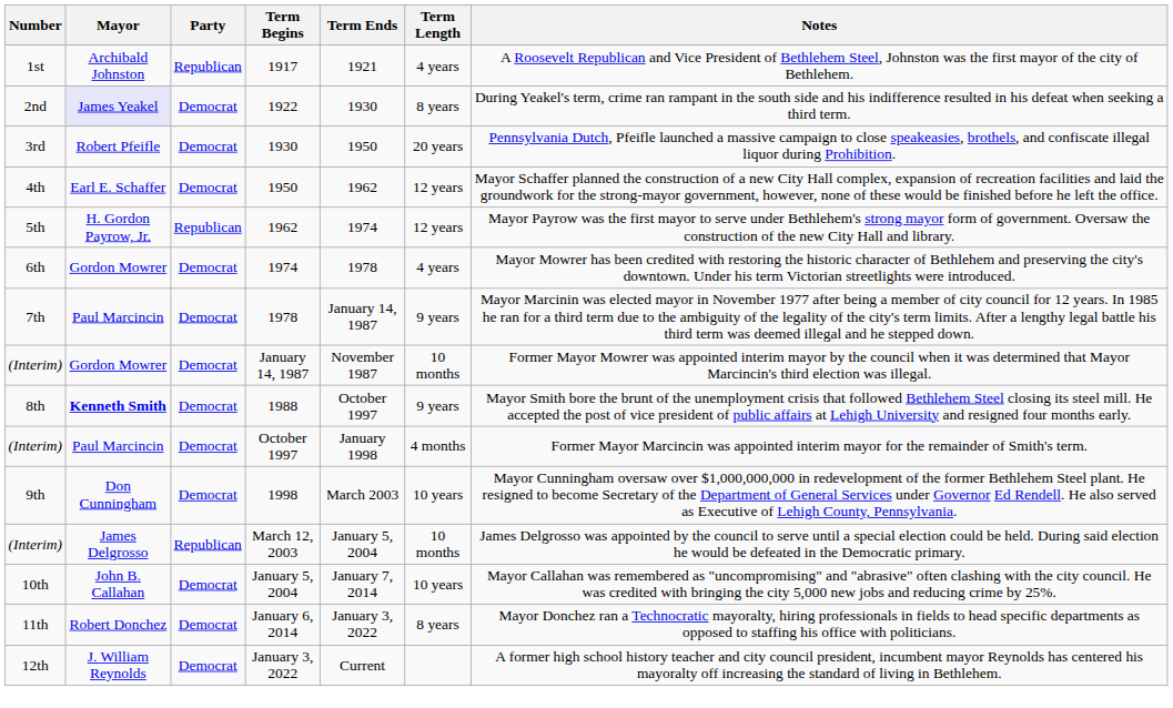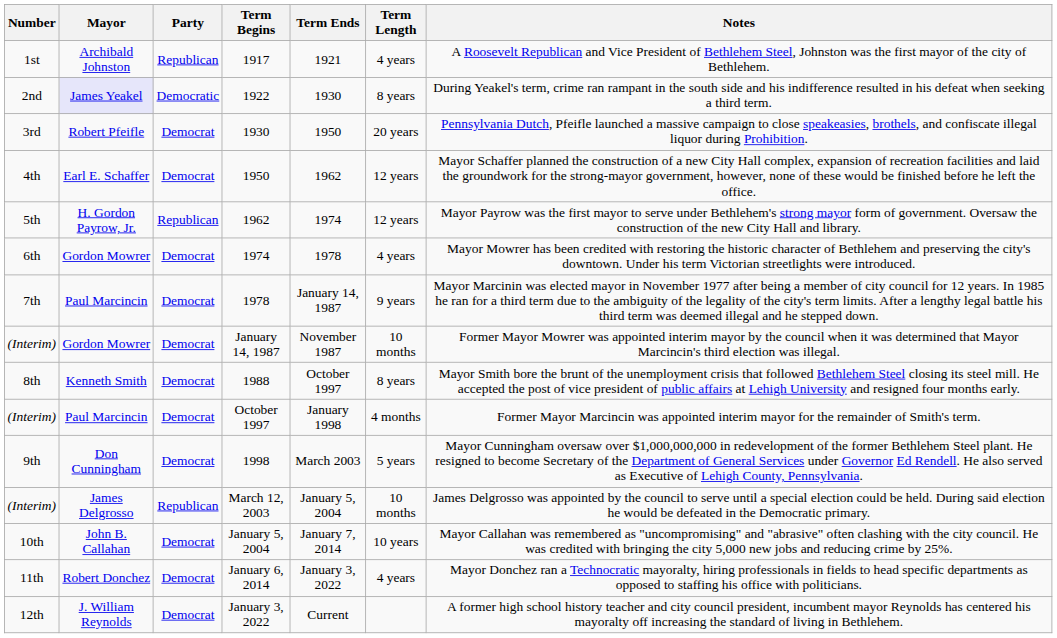1922 | Party: Democrat -> Democratic
1988 | Mayor: bold -> normal
1988 | Term Length: 9 years -> 8 years
1998 | Term Length: 10 years -> 5 years
January 6, 2014 | Term Length: 8 years -> 4 years
